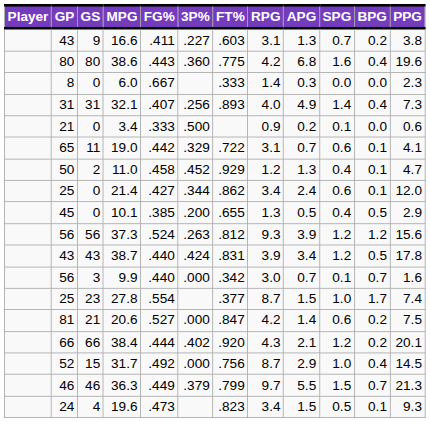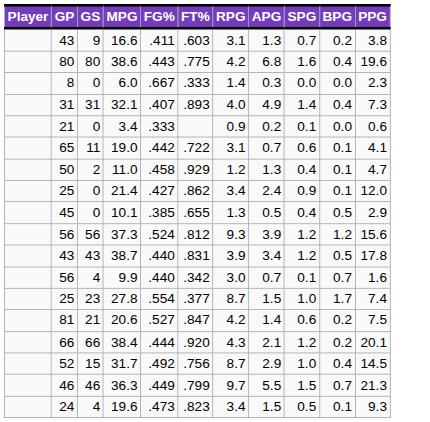- column: 3P% | .227 | .360 | .256 | .500 | .329 | .452 | .344 | .200 | .263 | .424 | .000 | .000 | .402 | .000 | .379
21.4 | SPG: 0.6 -> 0.9
9.9 | GS: 3 -> 4
